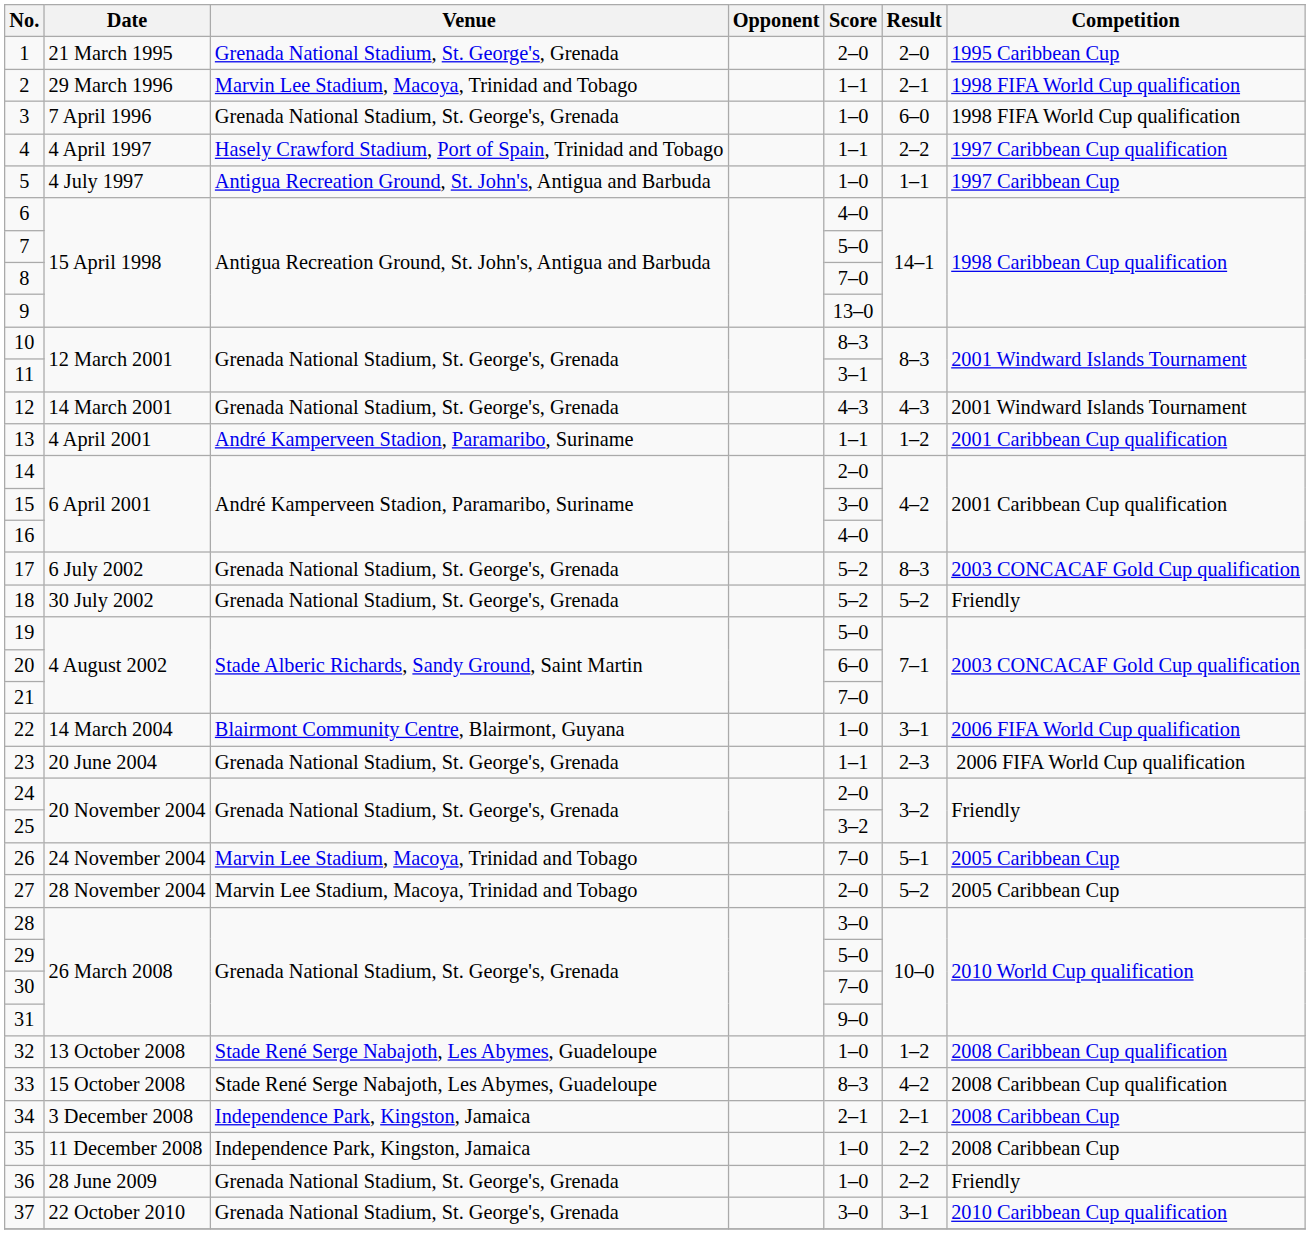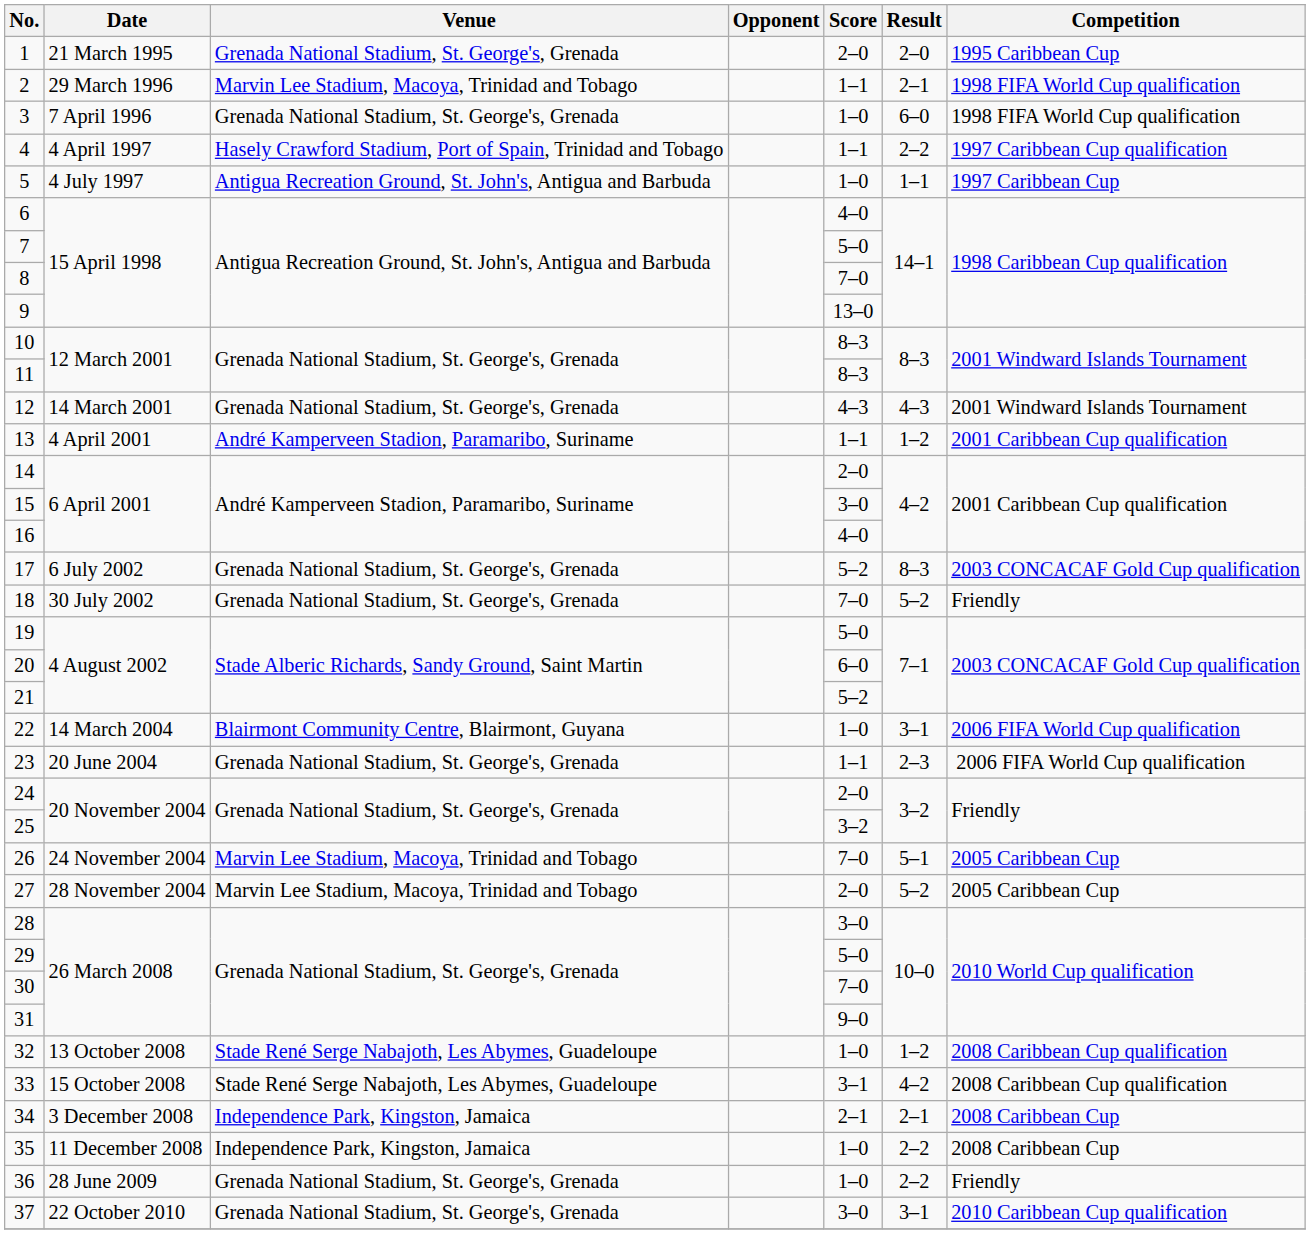11 | Score: 3–1 -> 8–3
18 | Score: 5–2 -> 7–0
21 | Score: 7–0 -> 5–2
33 | Score: 8–3 -> 3–1
